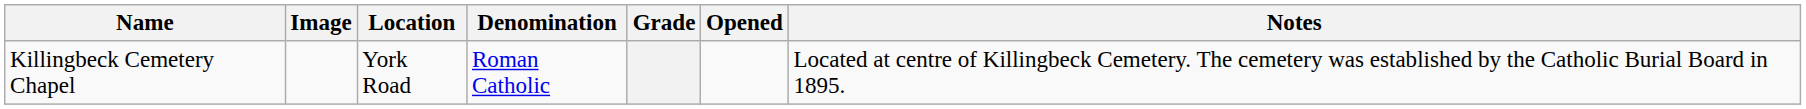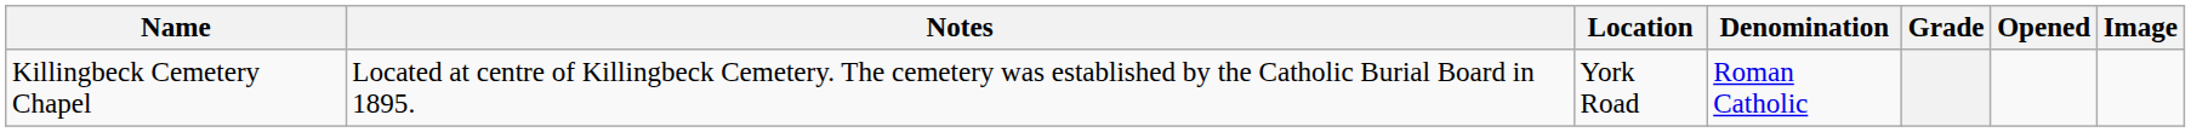columns swapped: Image <-> Notes
